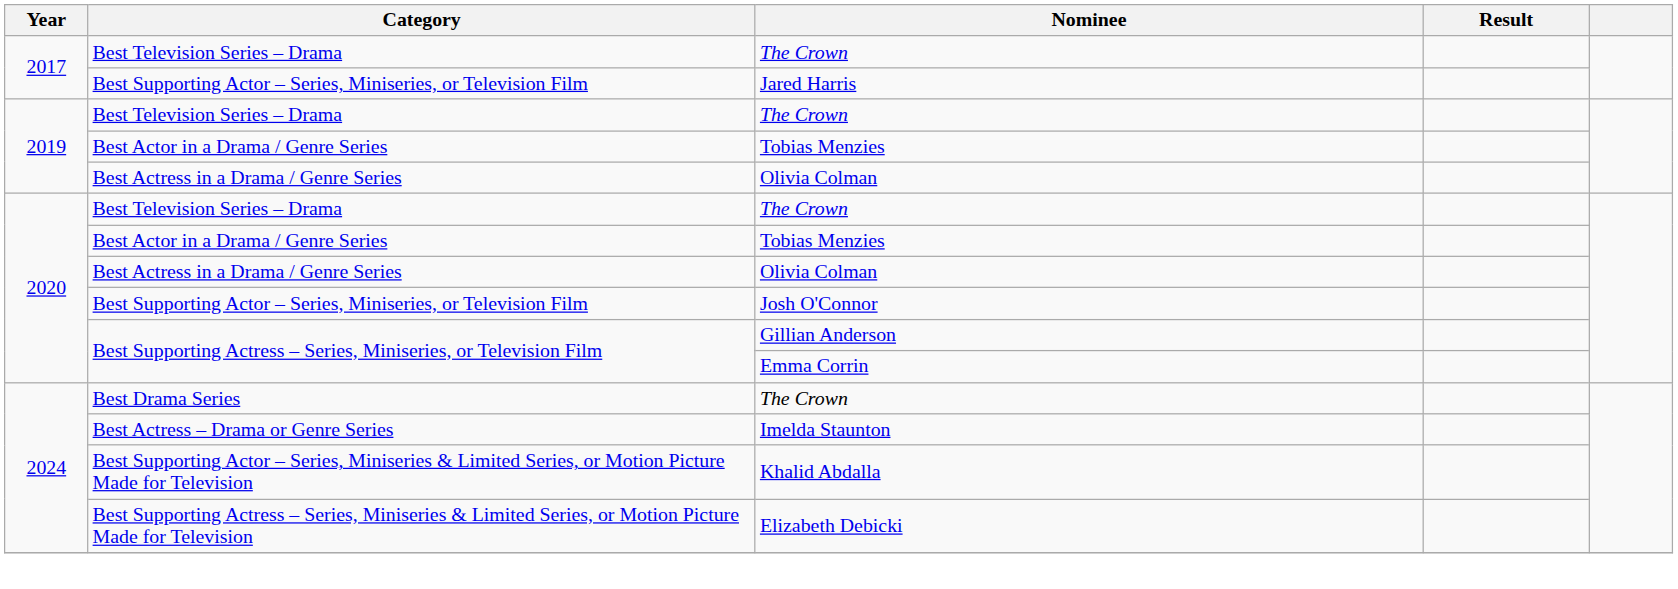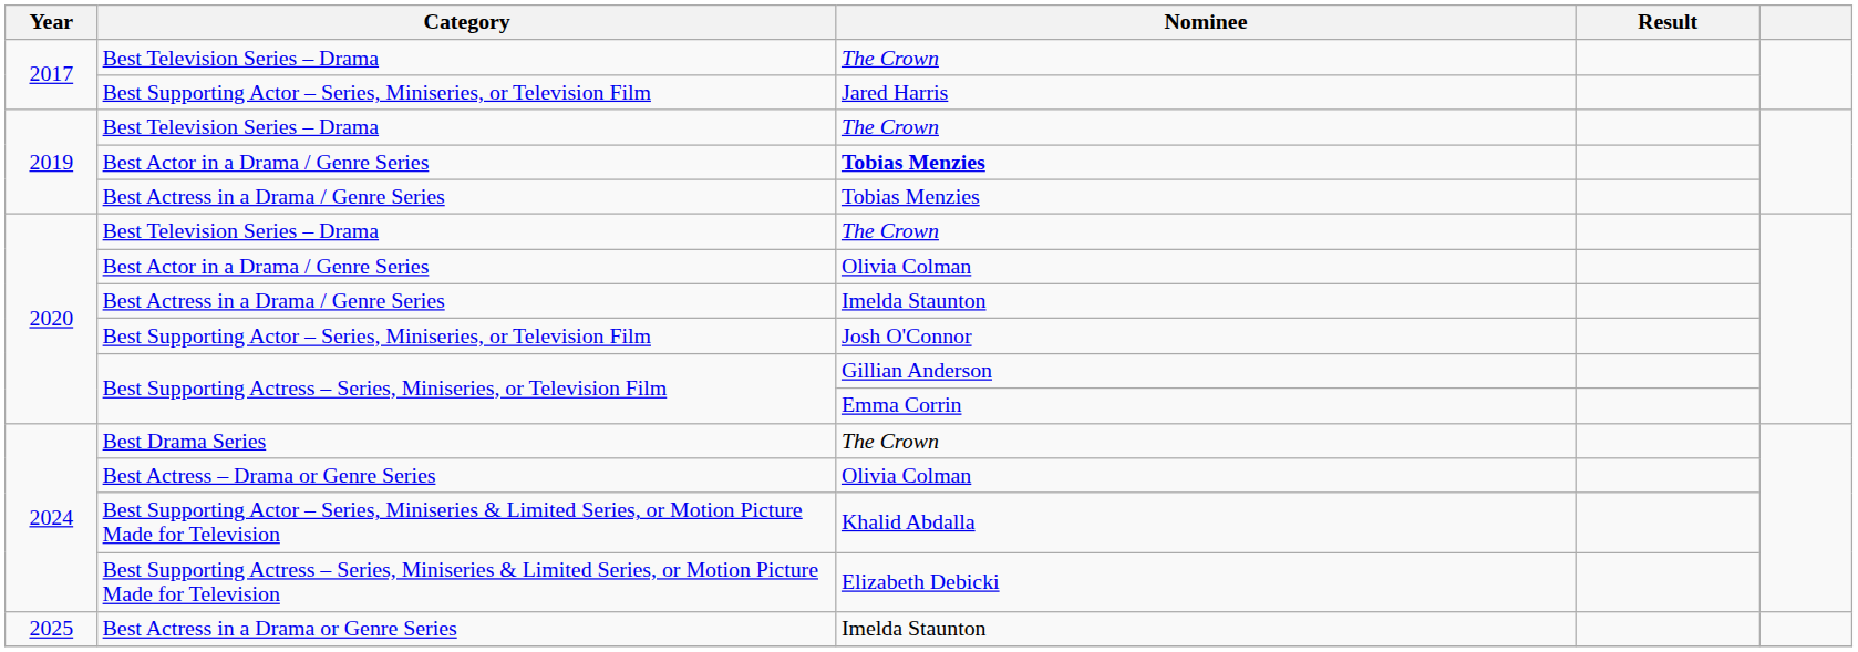2019 / Best Actor in a Drama / Genre Series | Nominee: normal -> bold
2019 / Best Actress in a Drama / Genre Series | Nominee: Olivia Colman -> Tobias Menzies
2020 / Best Actor in a Drama / Genre Series | Nominee: Tobias Menzies -> Olivia Colman
2020 / Best Actress in a Drama / Genre Series | Nominee: Olivia Colman -> Imelda Staunton
Best Actress – Drama or Genre Series | Nominee: Imelda Staunton -> Olivia Colman
+ row: 2025 | Best Actress in a Drama or Genre Series | Imelda Staunton
